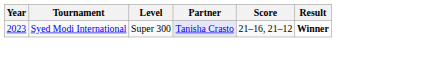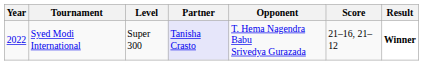+ column: Opponent | T. Hema Nagendra Babu Srivedya Gurazada
Syed Modi International | Year: 2023 -> 2022
